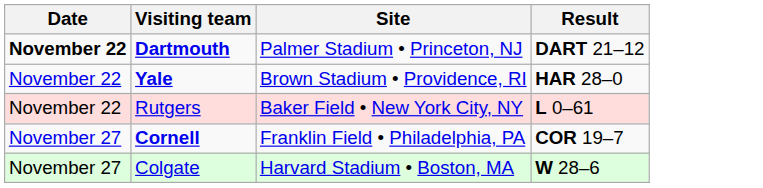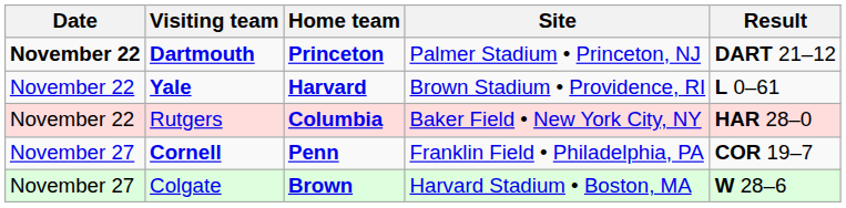+ column: Home team | Princeton | Harvard | Columbia | Penn | Brown
Yale | Result: HAR 28–0 -> L 0–61
Rutgers | Result: L 0–61 -> HAR 28–0
